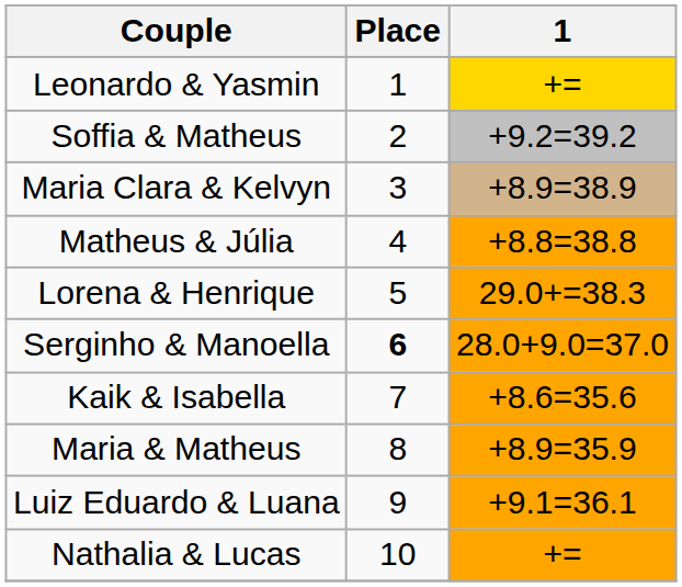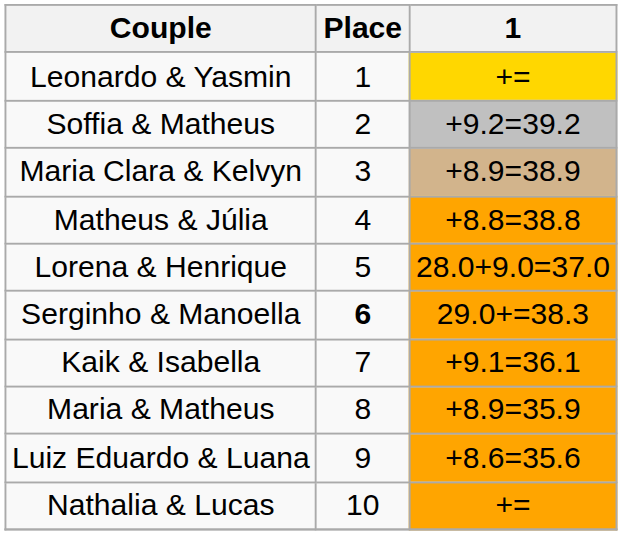Lorena & Henrique | 1: 29.0+=38.3 -> 28.0+9.0=37.0
Serginho & Manoella | 1: 28.0+9.0=37.0 -> 29.0+=38.3
Kaik & Isabella | 1: +8.6=35.6 -> +9.1=36.1
Luiz Eduardo & Luana | 1: +9.1=36.1 -> +8.6=35.6
